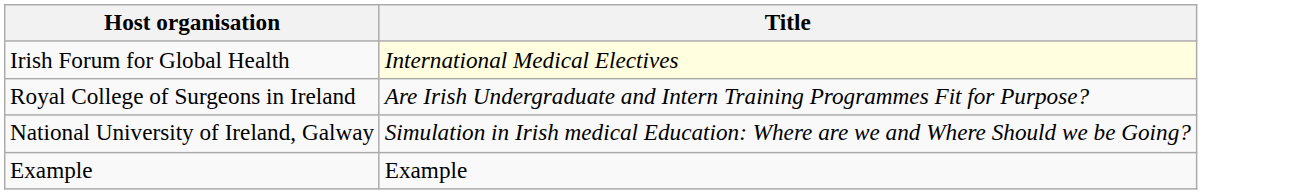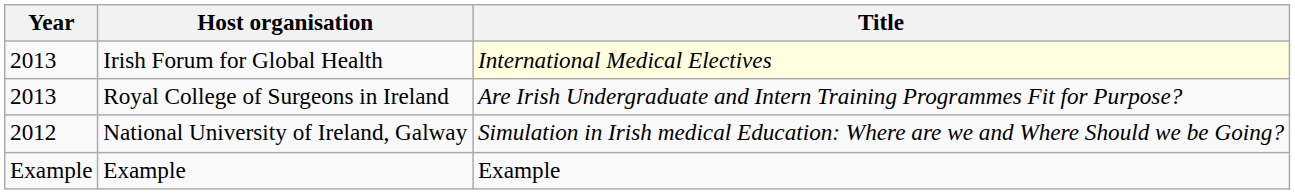+ column: Year | 2013 | 2013 | 2012 | Example
